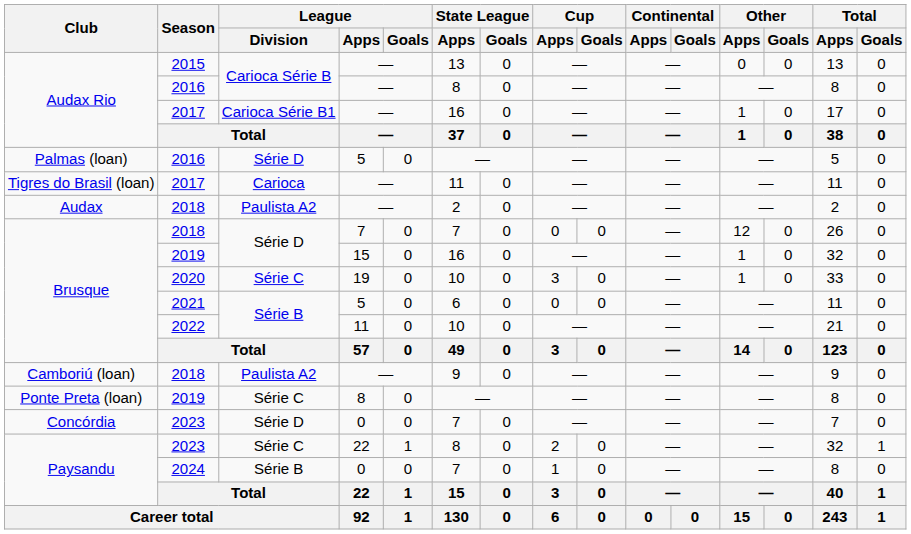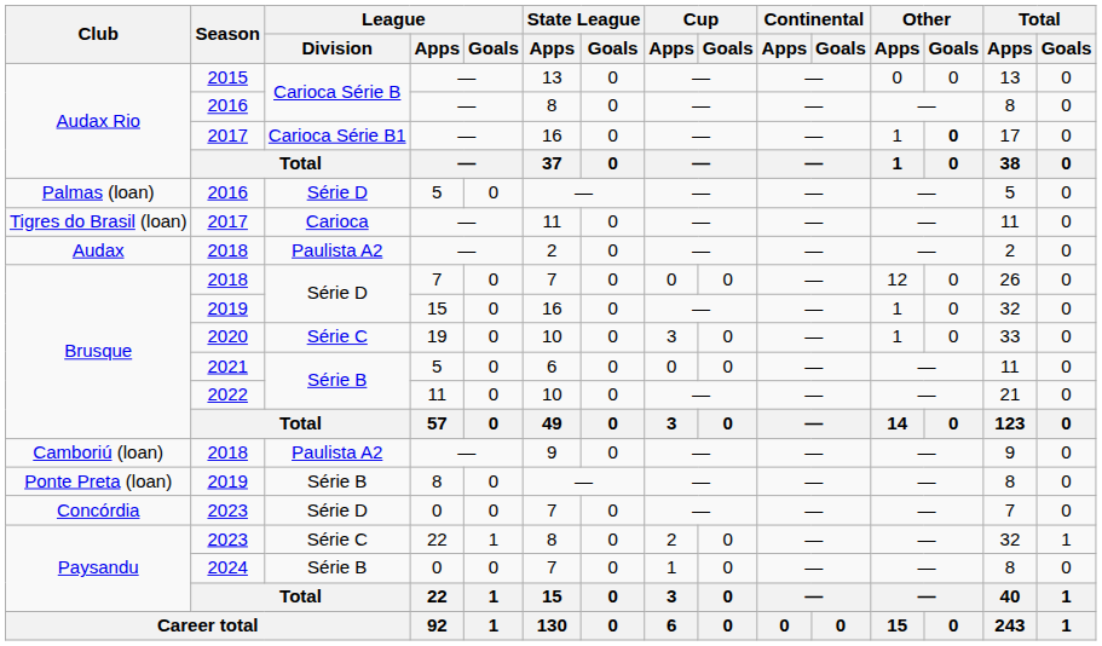Audax Rio / 2017 | Other / Goals: normal -> bold
Ponte Preta (loan) / 2019 | League / Division: Série C -> Série B
